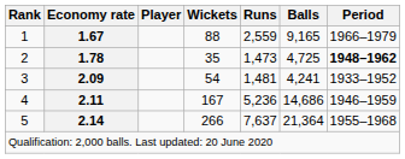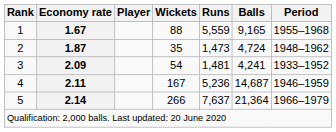1 | Runs: 2,559 -> 5,559
1 | Period: 1966–1979 -> 1955–1968
2 | Economy rate: 1.78 -> 1.87
2 | Balls: 4,725 -> 4,724
2 | Period: bold -> normal
4 | Balls: 14,686 -> 14,687
5 | Period: 1955–1968 -> 1966–1979
